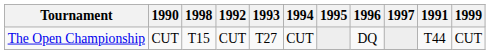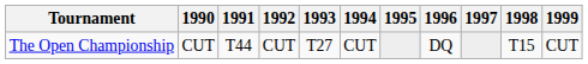columns swapped: 1991 <-> 1998
